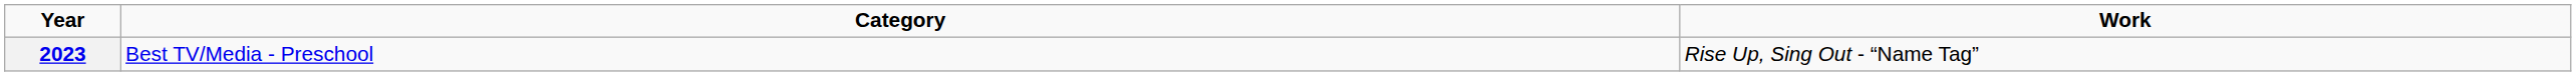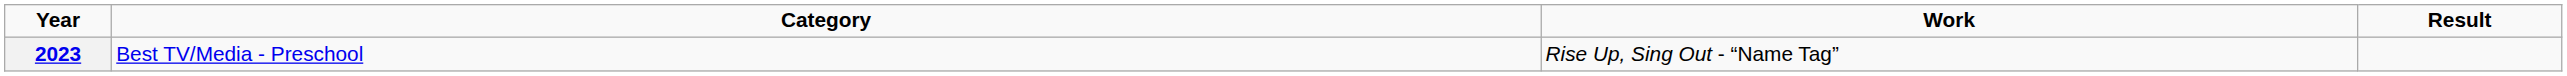+ column: Result
